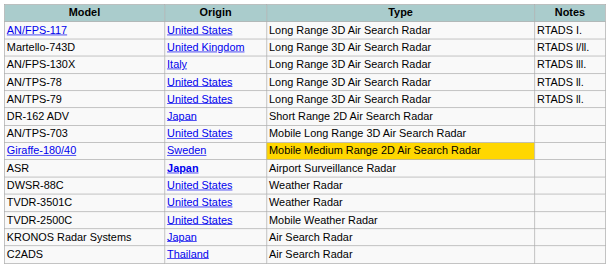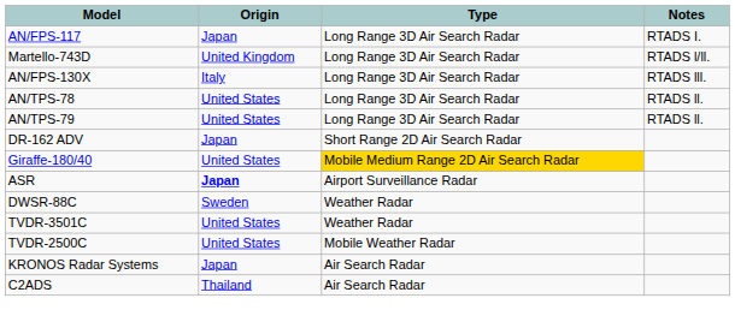AN/FPS-117 | Origin: United States -> Japan
- row: AN/TPS-703 | United States | Mobile Long Range 3D Air Search Radar
Giraffe-180/40 | Origin: Sweden -> United States
DWSR-88C | Origin: United States -> Sweden
